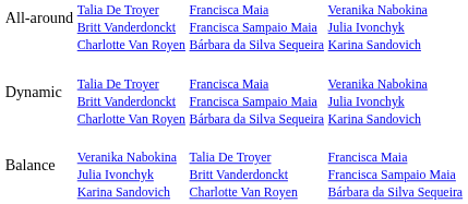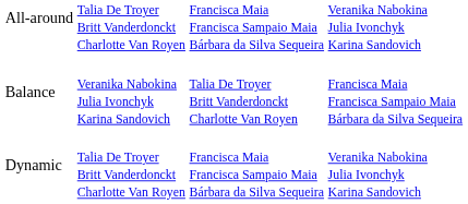rows swapped: Balance <-> Dynamic
